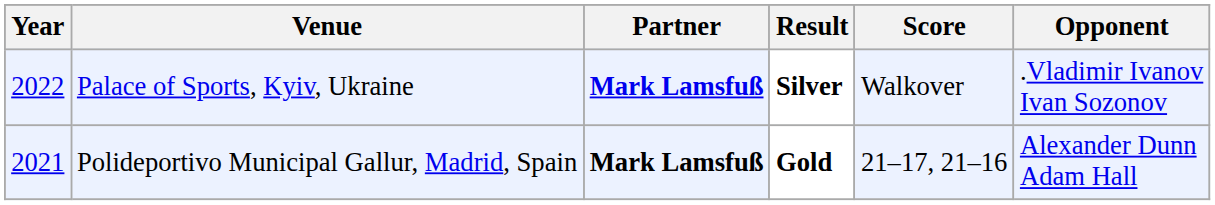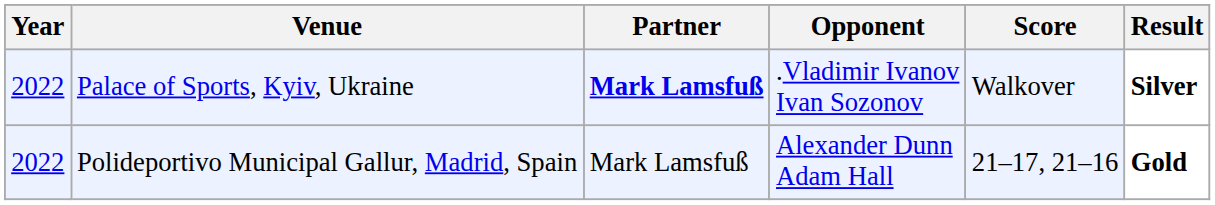columns swapped: Opponent <-> Result
Polideportivo Municipal Gallur, Madrid, Spain | Year: 2021 -> 2022
Polideportivo Municipal Gallur, Madrid, Spain | Partner: bold -> normal
